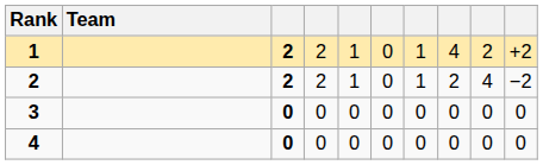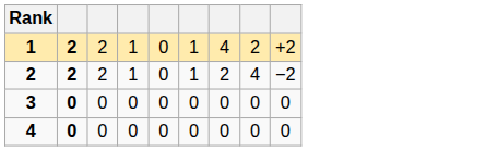- column: Team
